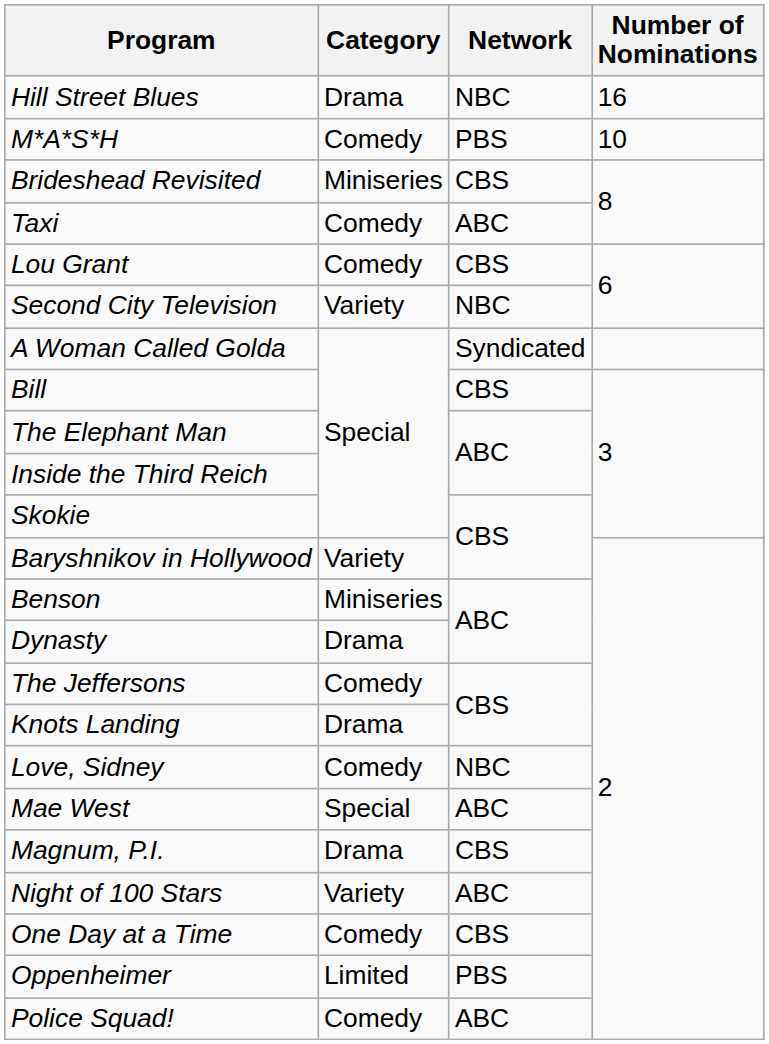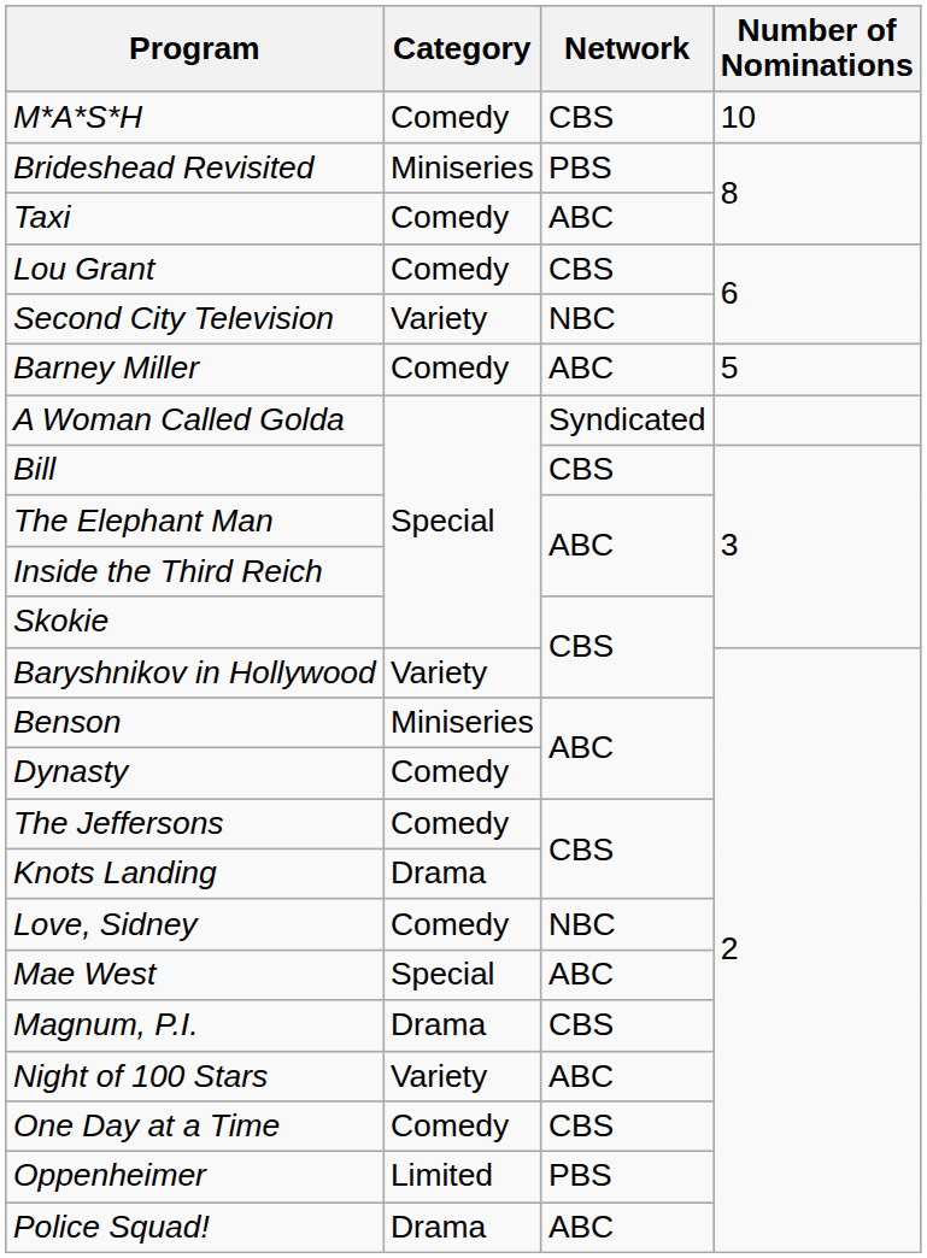- row: Hill Street Blues | Drama | NBC | 16
M*A*S*H | Network: PBS -> CBS
Brideshead Revisited | Network: CBS -> PBS
+ row: Barney Miller | Comedy | ABC | 5
Dynasty | Category: Drama -> Comedy
Police Squad! | Category: Comedy -> Drama
